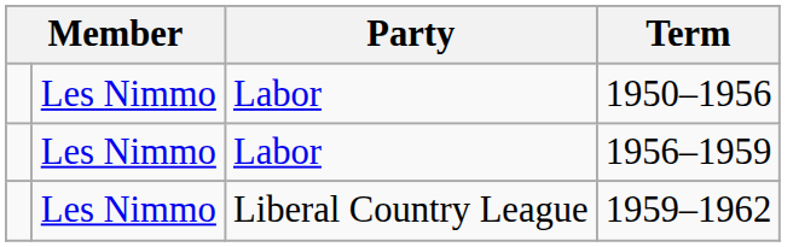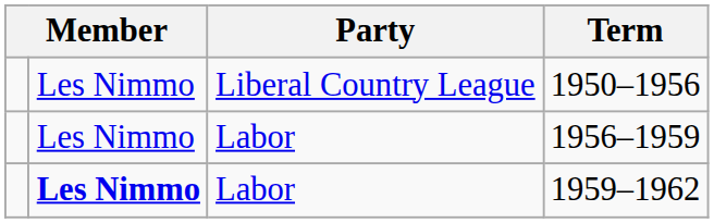1950–1956 | Party: Labor -> Liberal Country League
1959–1962 | column 2: normal -> bold
1959–1962 | Party: Liberal Country League -> Labor
